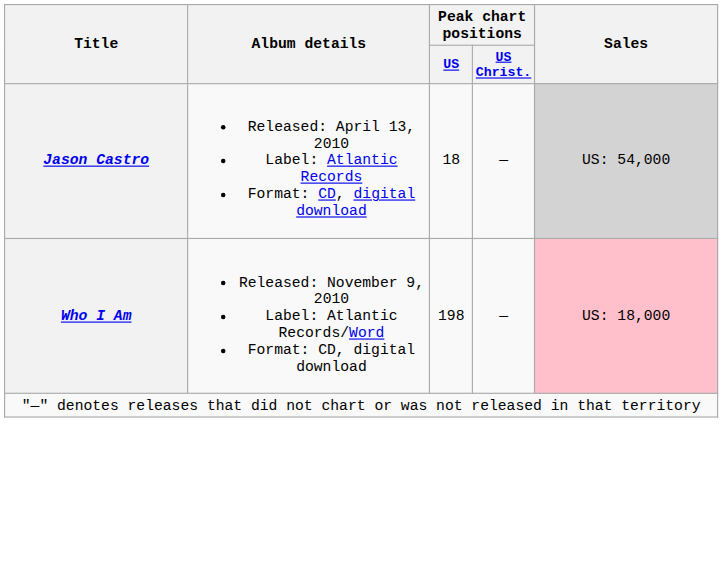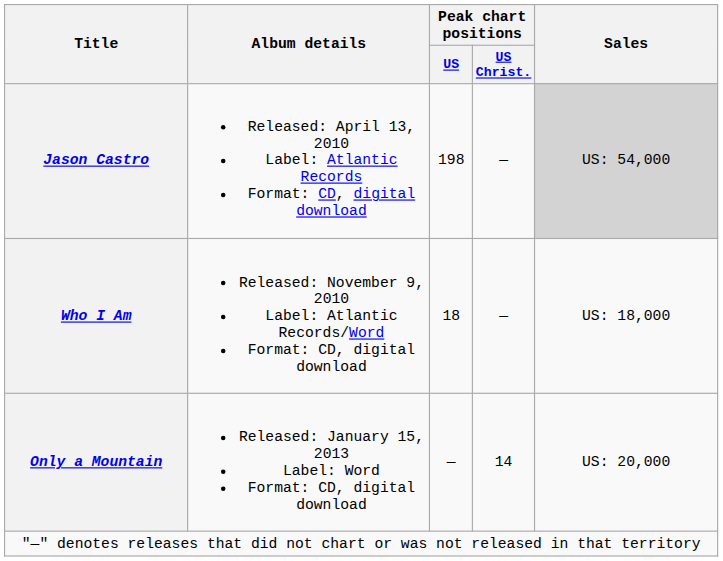Jason Castro | Peak chart positions / US: 18 -> 198
Who I Am | Peak chart positions / US: 198 -> 18
Who I Am | Sales: pink background -> no background
+ row: Only a Mountain | Released: January 15, 2013 Label: Word Format: CD, digital download | — | 14 | US: 20,000
